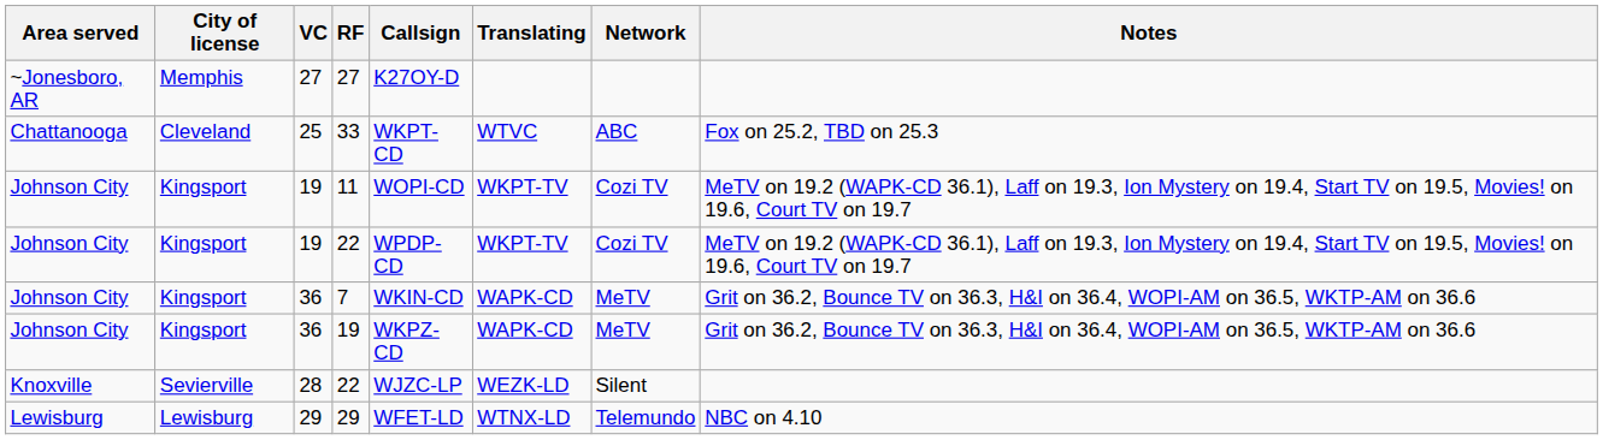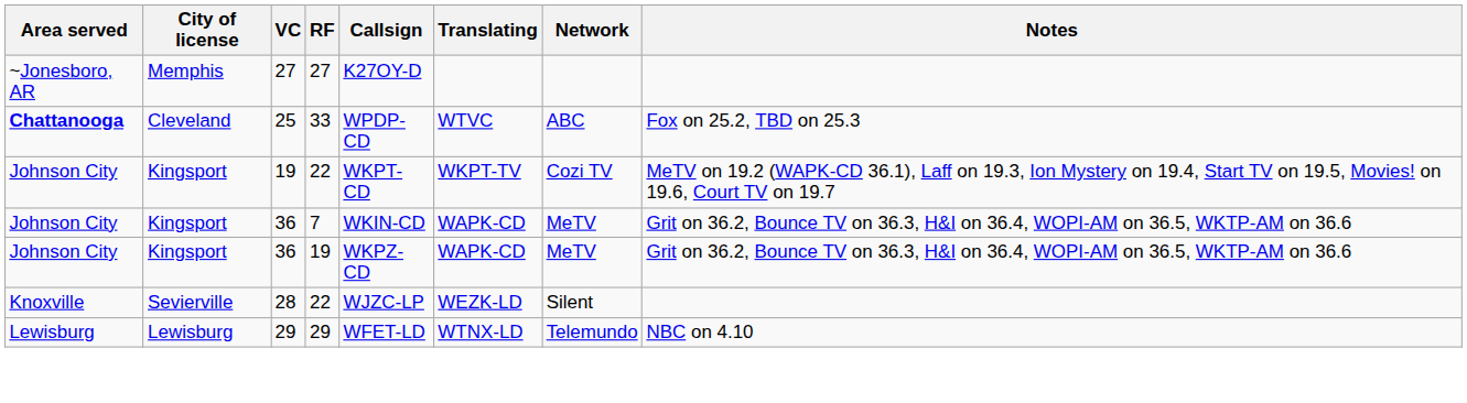33 | Area served: normal -> bold
33 | Callsign: WKPT-CD -> WPDP-CD
- row: Johnson City | Kingsport | 19 | 11 | WOPI-CD | WKPT-TV | Cozi TV | MeTV on 19.2 (WAPK-CD 36.1), Laff on 19.3, Ion Mystery on 19.4, Start TV on 19.5, Movies! on 19.6, Court TV on 19.7
19 / 22 | Callsign: WPDP-CD -> WKPT-CD
